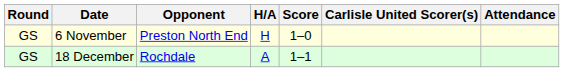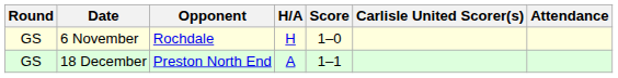6 November | Opponent: Preston North End -> Rochdale
18 December | Opponent: Rochdale -> Preston North End
